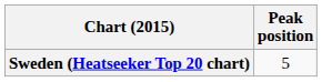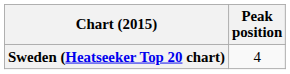Sweden (Heatseeker Top 20 chart) | Peak position: 5 -> 4
